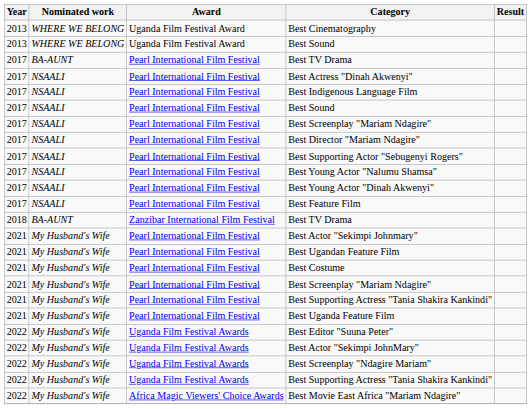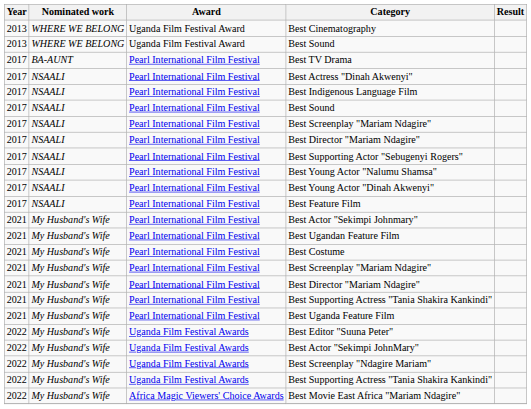- row: 2018 | BA-AUNT | Zanzibar International Film Festival | Best TV Drama
+ row: 2021 | My Husband's Wife | Pearl International Film Festival | Best Director "Mariam Ndagire"
